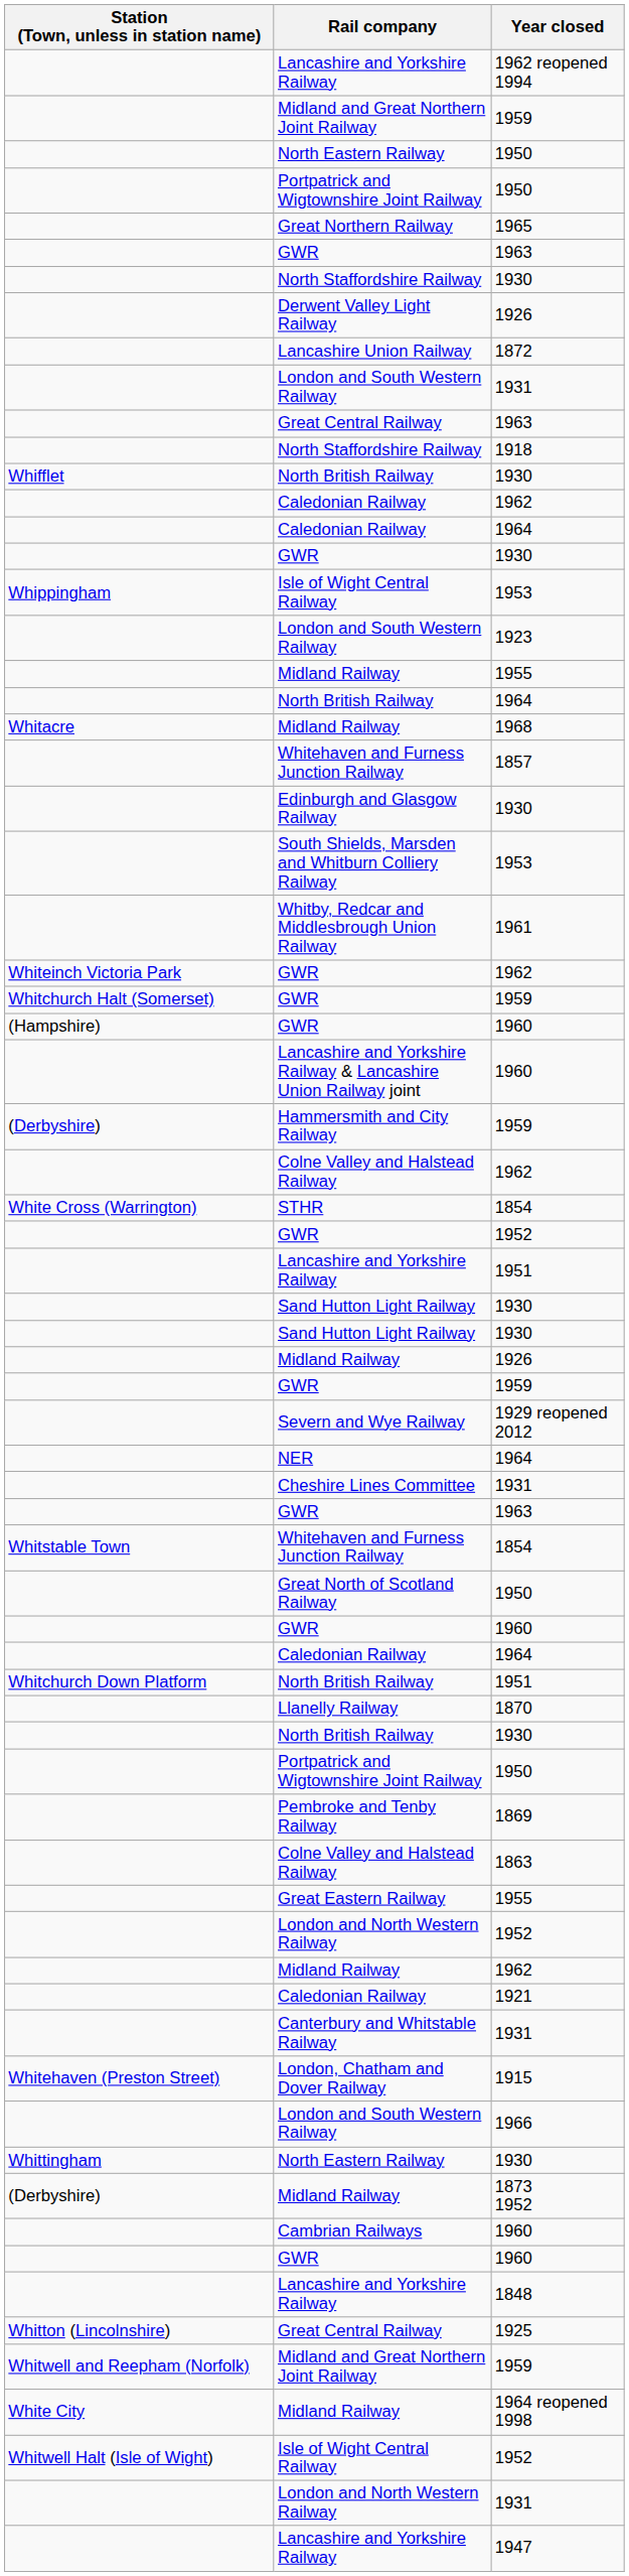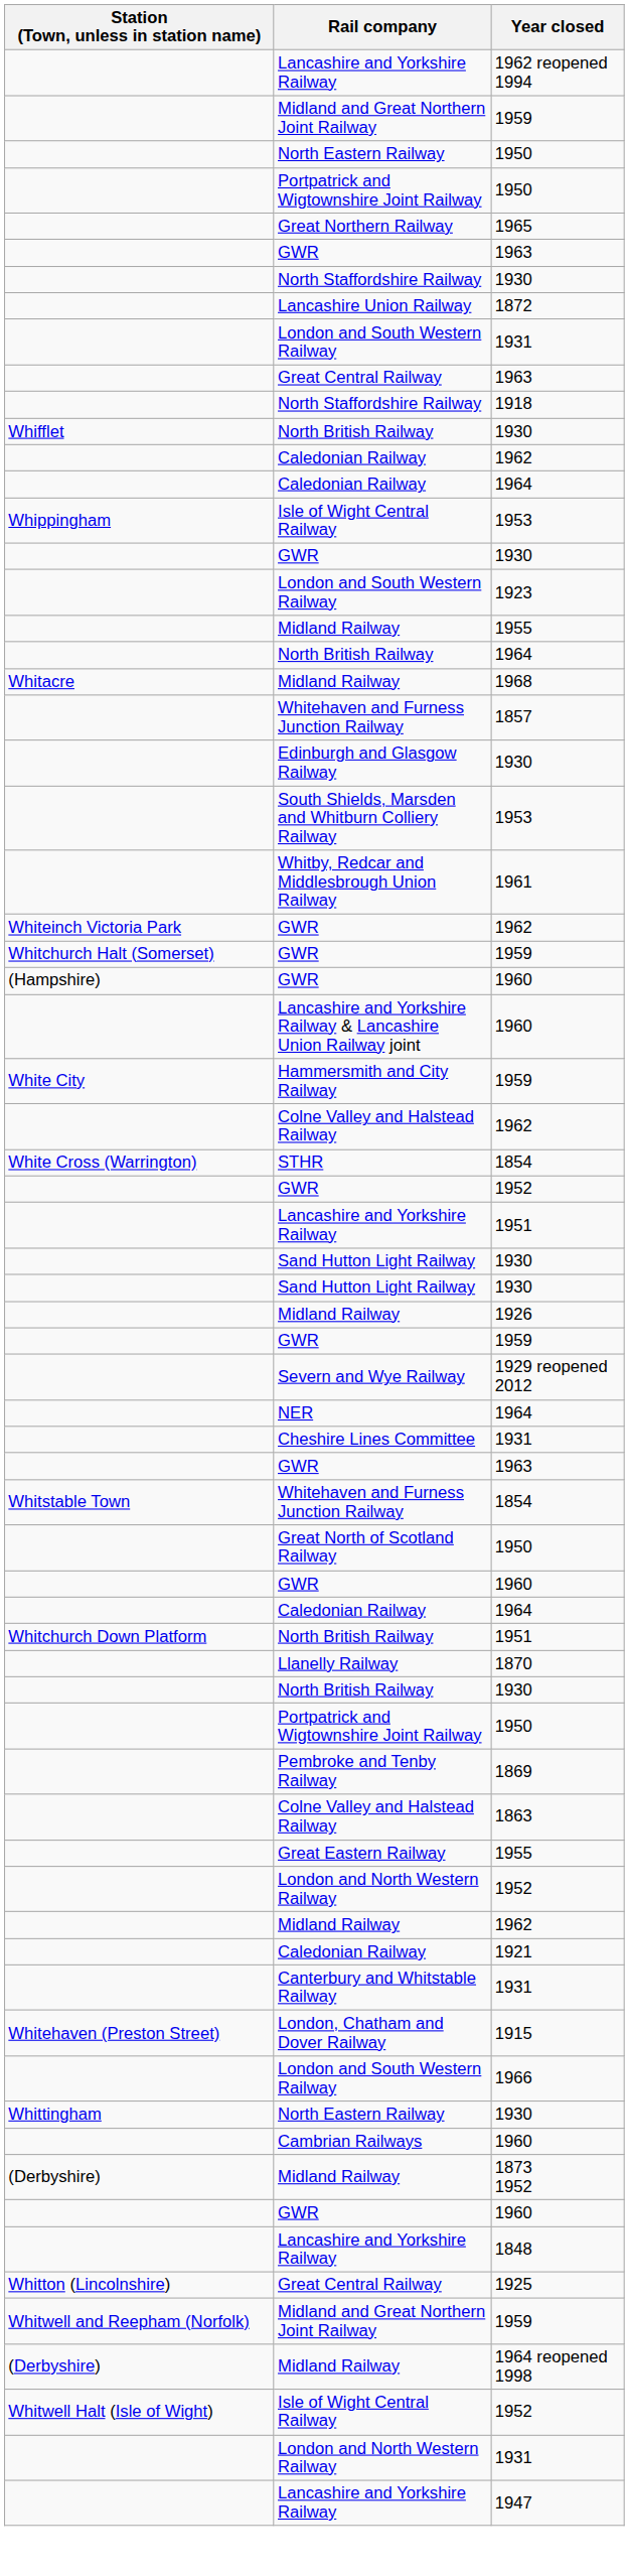- row: Derwent Valley Light Railway | 1926
rows swapped: GWR / 1930 <-> Isle of Wight Central Railway / 1953
Hammersmith and City Railway | Station (Town, unless in station name): (Derbyshire) -> White City
rows swapped: Midland Railway / 1873 1952 <-> Cambrian Railways
Midland Railway / 1964 reopened 1998 | Station (Town, unless in station name): White City -> (Derbyshire)
